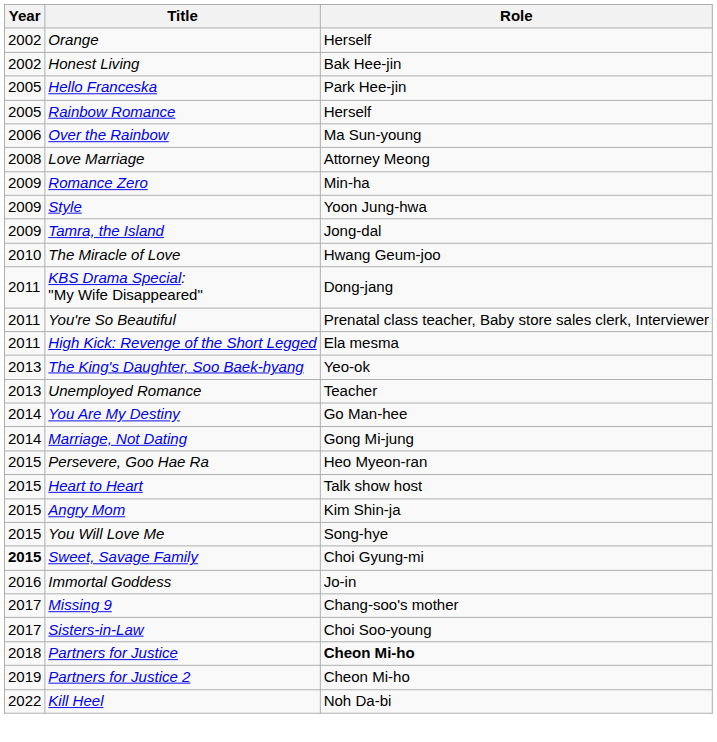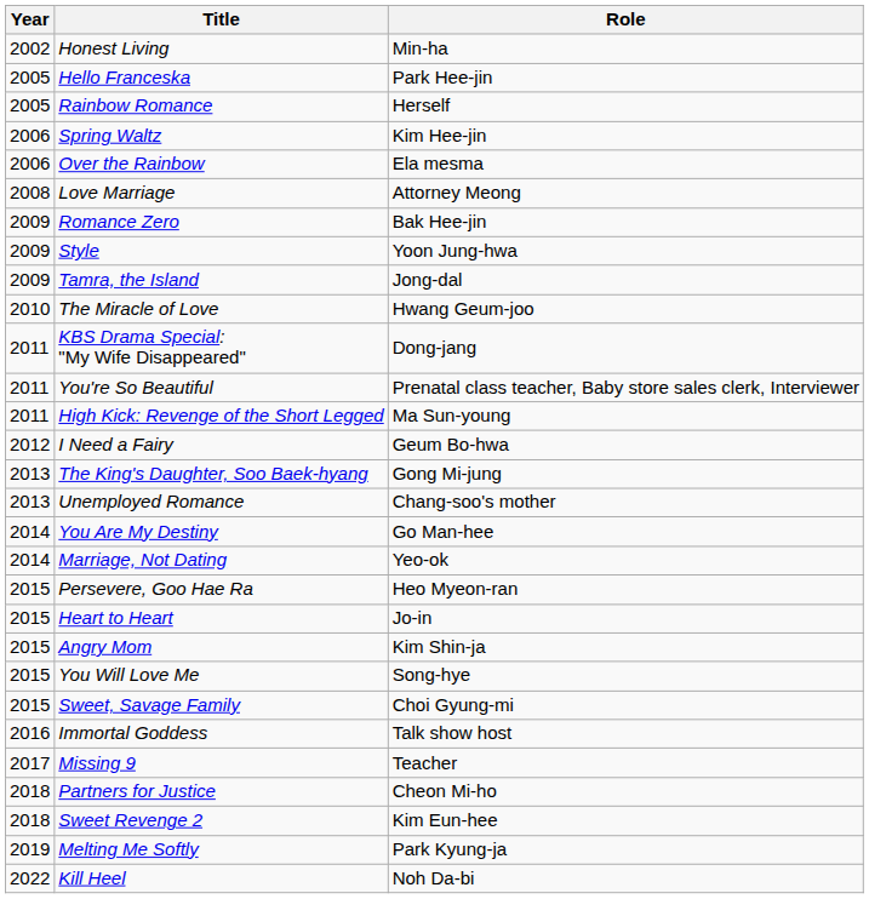- row: 2002 | Orange | Herself
Honest Living | Role: Bak Hee-jin -> Min-ha
+ row: 2006 | Spring Waltz | Kim Hee-jin
Over the Rainbow | Role: Ma Sun-young -> Ela mesma
Romance Zero | Role: Min-ha -> Bak Hee-jin
High Kick: Revenge of the Short Legged | Role: Ela mesma -> Ma Sun-young
+ row: 2012 | I Need a Fairy | Geum Bo-hwa
The King's Daughter, Soo Baek-hyang | Role: Yeo-ok -> Gong Mi-jung
Unemployed Romance | Role: Teacher -> Chang-soo's mother
Marriage, Not Dating | Role: Gong Mi-jung -> Yeo-ok
Heart to Heart | Role: Talk show host -> Jo-in
Sweet, Savage Family | Year: bold -> normal
Immortal Goddess | Role: Jo-in -> Talk show host
Missing 9 | Role: Chang-soo's mother -> Teacher
- row: 2017 | Sisters-in-Law | Choi Soo-young
Partners for Justice | Role: bold -> normal
+ row: 2018 | Sweet Revenge 2 | Kim Eun-hee
- row: 2019 | Partners for Justice 2 | Cheon Mi-ho
+ row: 2019 | Melting Me Softly | Park Kyung-ja
